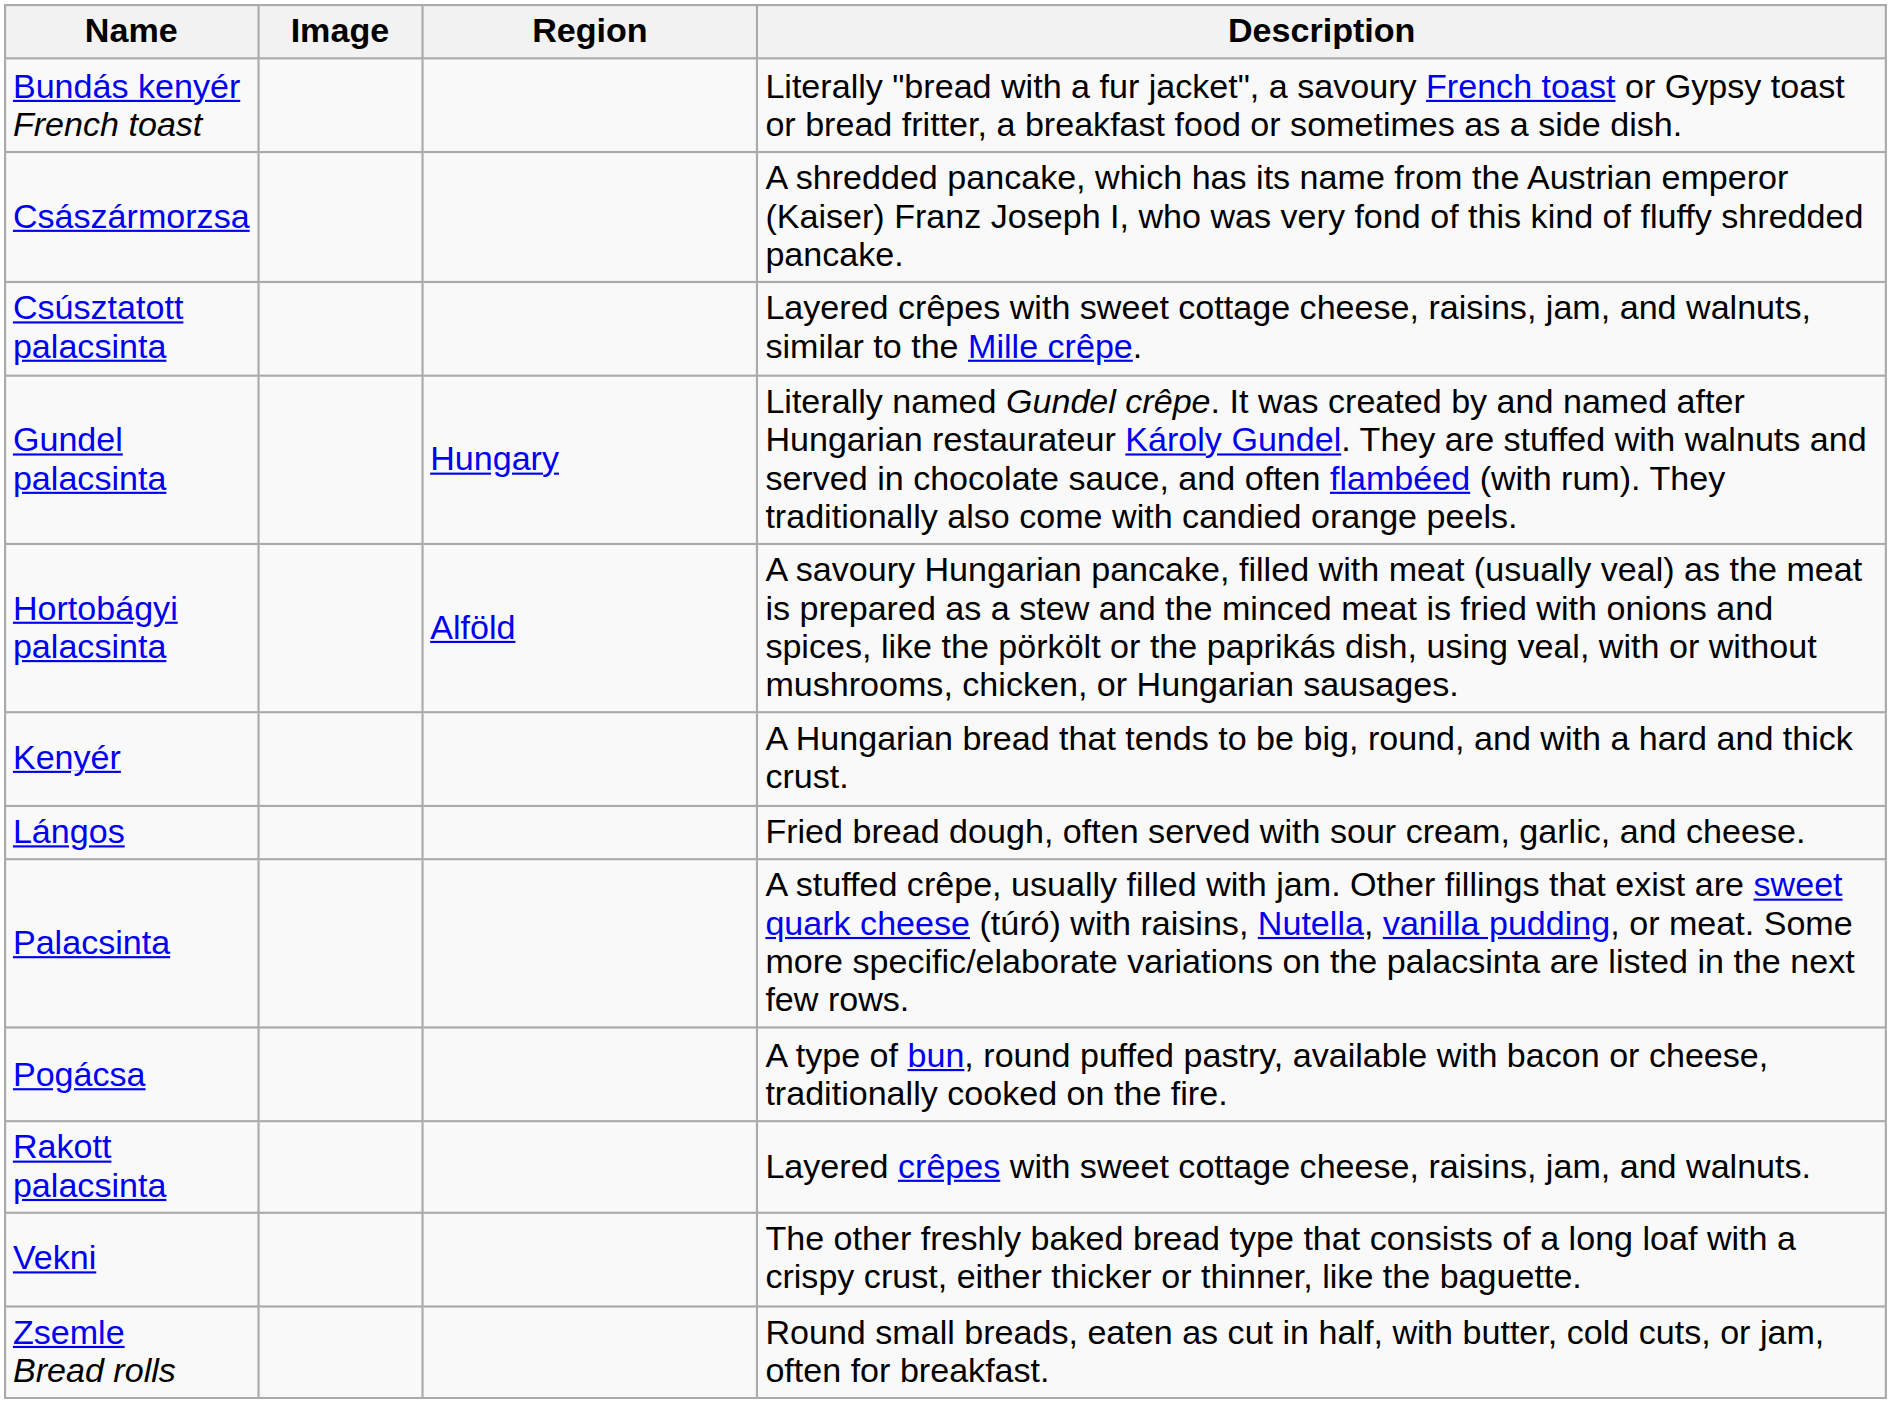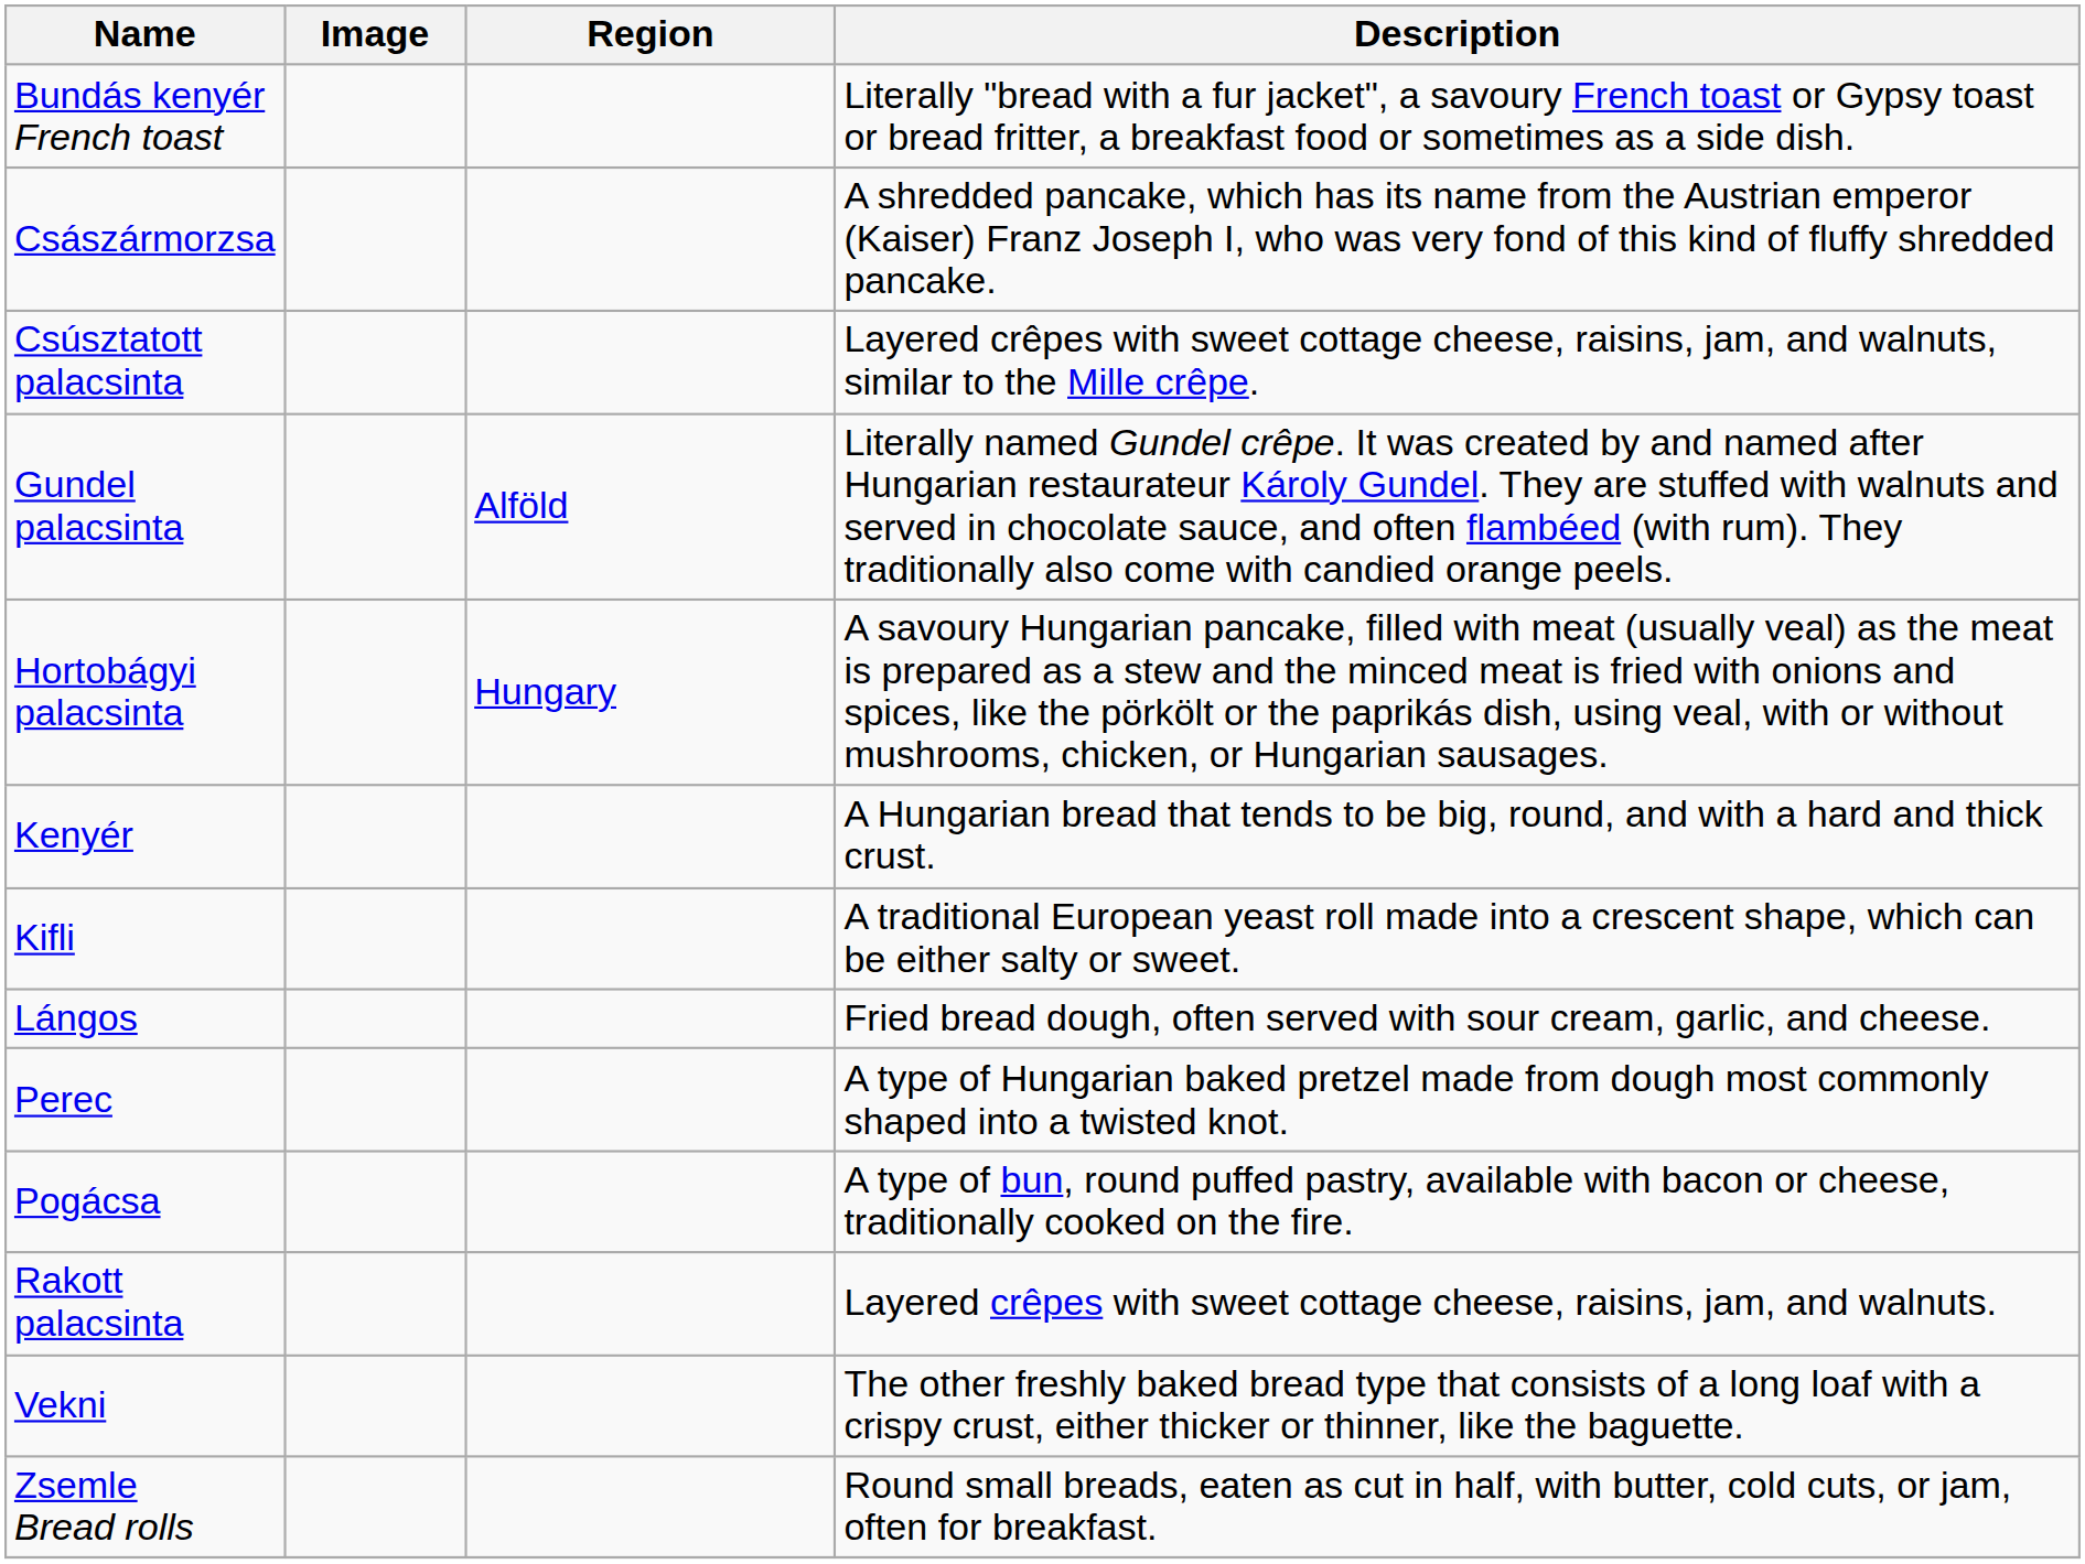Gundel palacsinta | Region: Hungary -> Alföld
Hortobágyi palacsinta | Region: Alföld -> Hungary
+ row: Kifli | A traditional European yeast roll made into a crescent shape, which can be either salty or sweet.
- row: Palacsinta | A stuffed crêpe, usually filled with jam. Other fillings that exist are sweet quark cheese (túró) with raisins, Nutella, vanilla pudding, or meat. Some more specific/elaborate variations on the palacsinta are listed in the next few rows.
+ row: Perec | A type of Hungarian baked pretzel made from dough most commonly shaped into a twisted knot.
